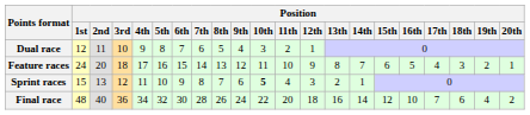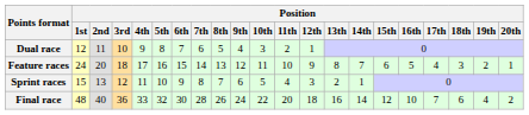Sprint races | Position / 10th: bold -> normal
Final race | Position / 4th: 34 -> 33
